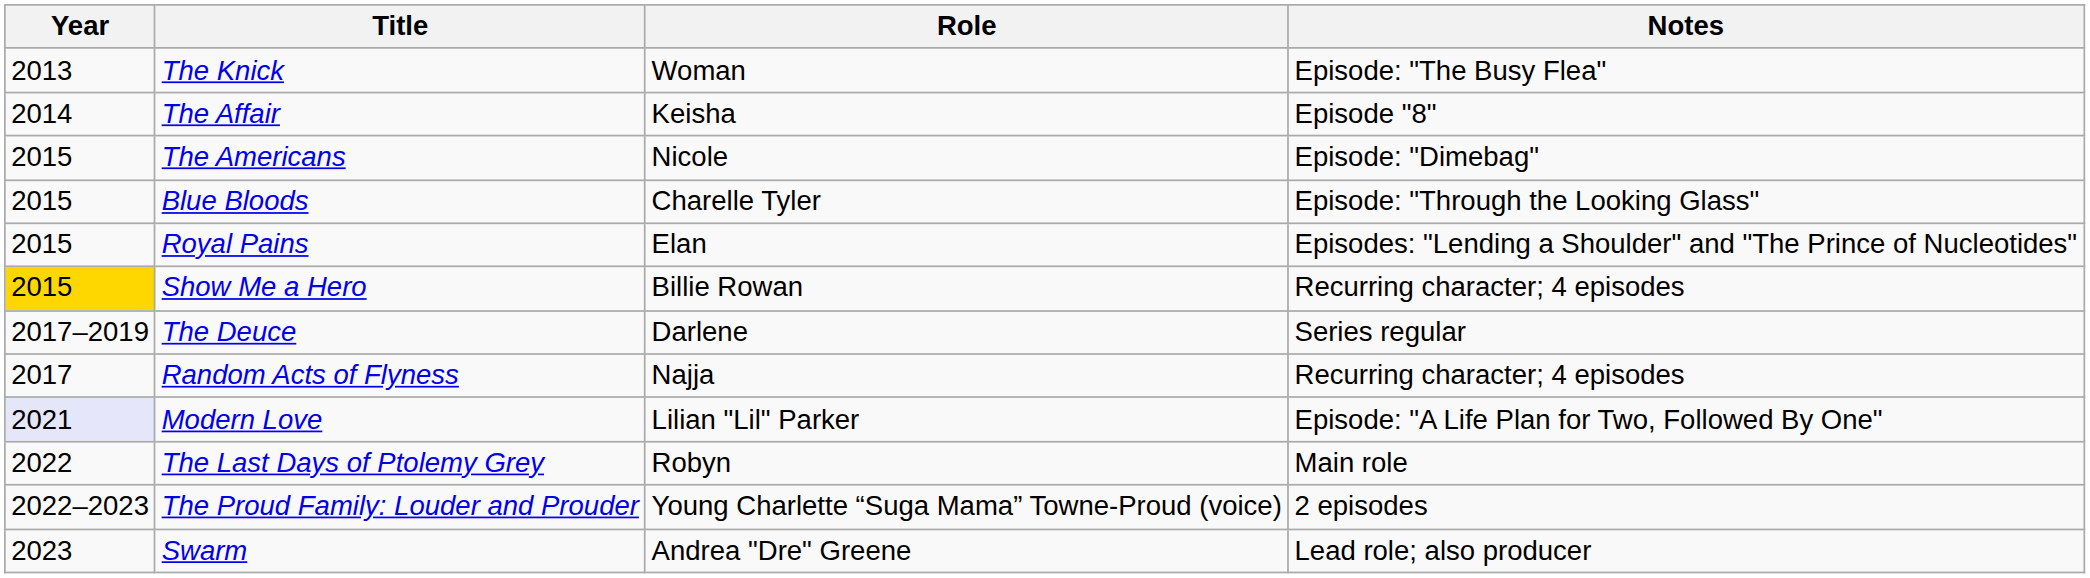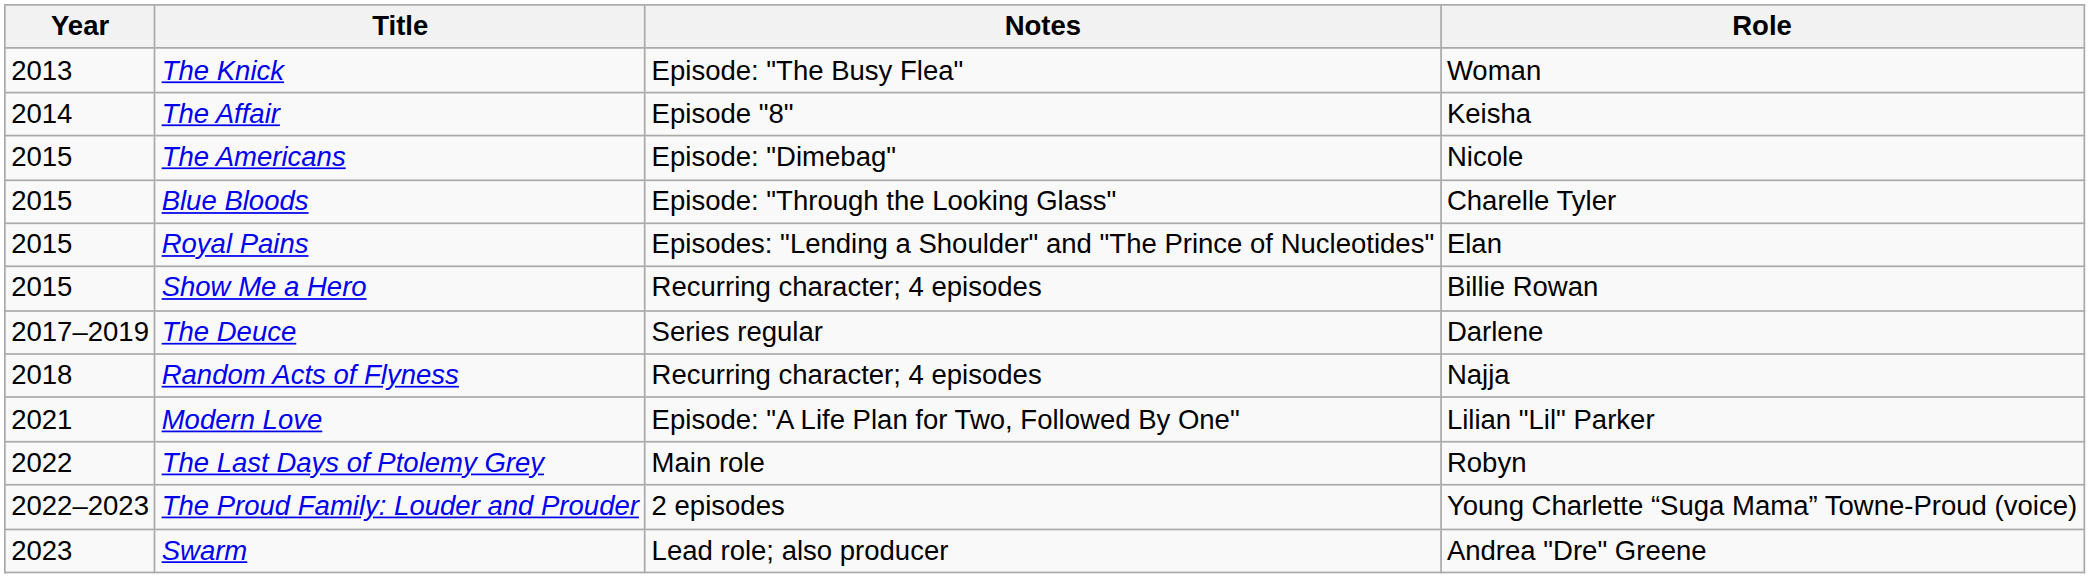columns swapped: Role <-> Notes
Show Me a Hero | Year: gold background -> no background
Random Acts of Flyness | Year: 2017 -> 2018
Modern Love | Year: lavender background -> no background
